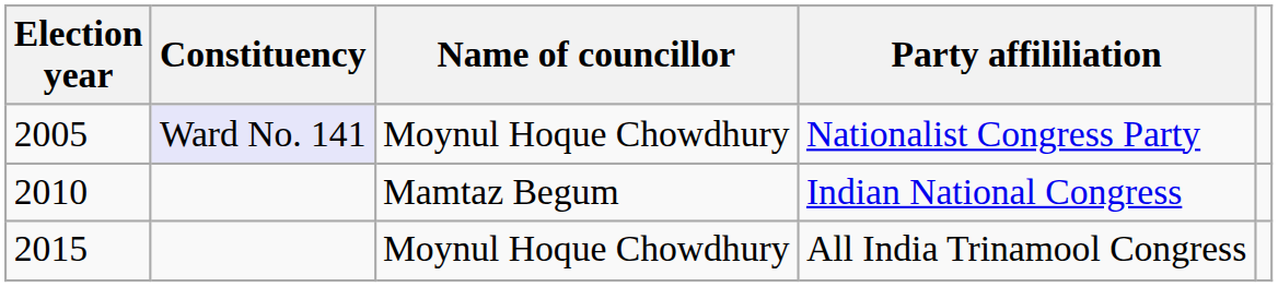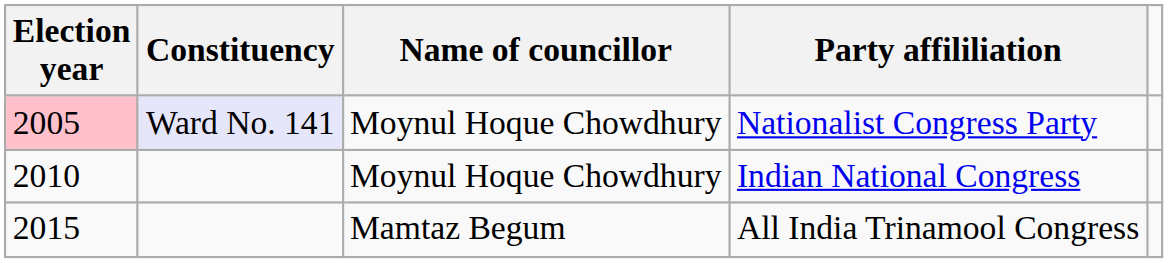Nationalist Congress Party | Election year: no background -> pink background
Indian National Congress | Name of councillor: Mamtaz Begum -> Moynul Hoque Chowdhury
All India Trinamool Congress | Name of councillor: Moynul Hoque Chowdhury -> Mamtaz Begum
